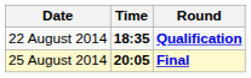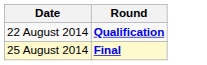- column: Time | 18:35 | 20:05
